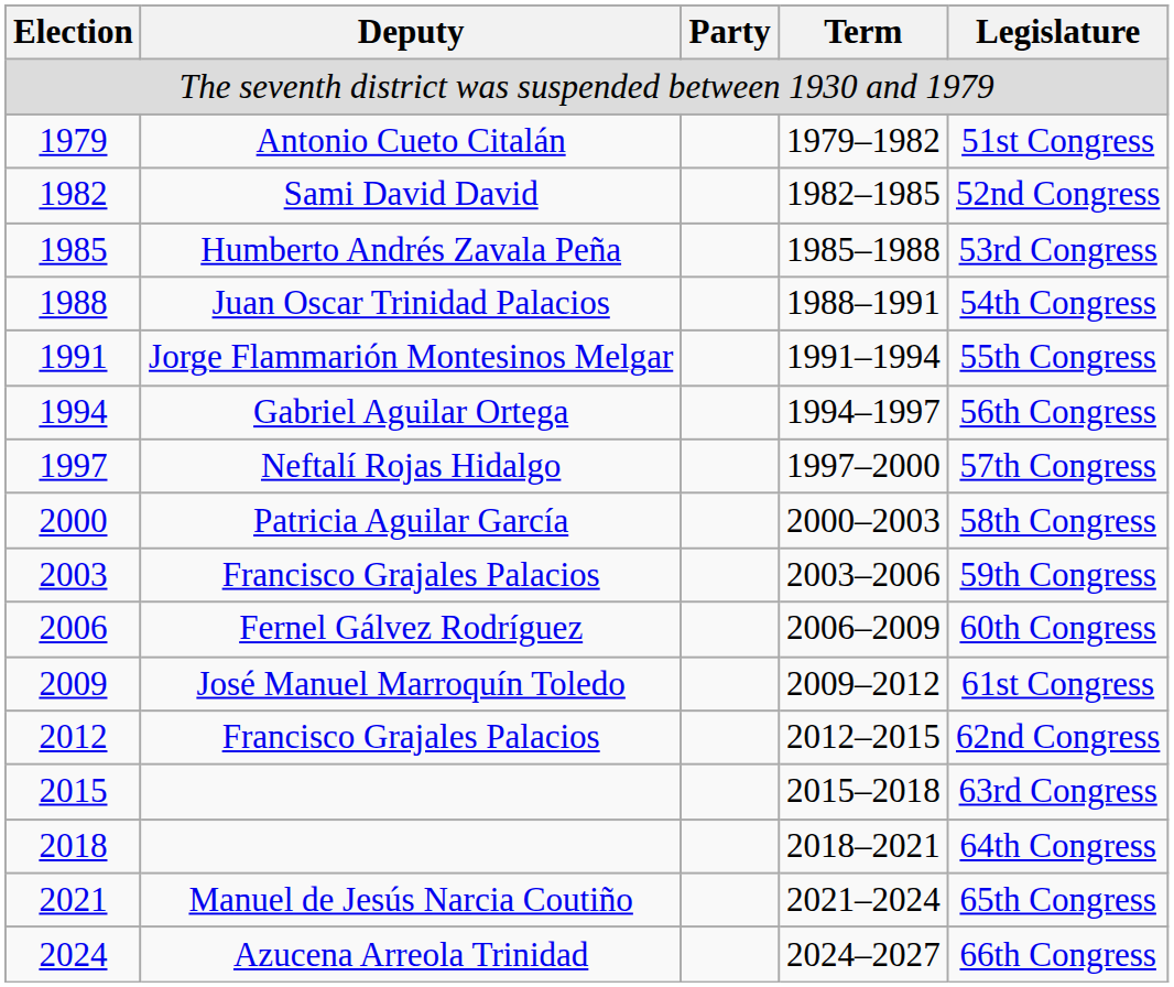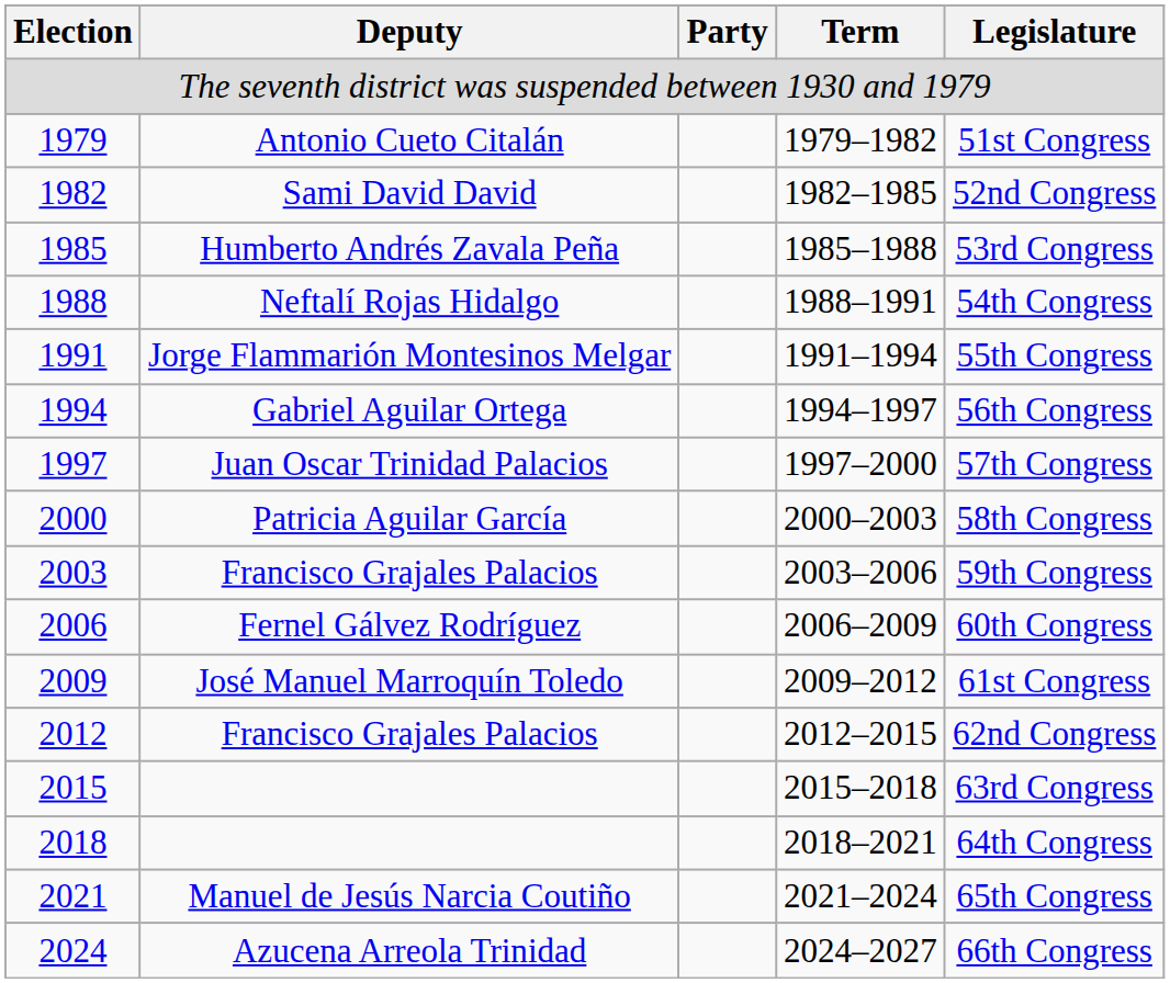1988 | Deputy: Juan Oscar Trinidad Palacios -> Neftalí Rojas Hidalgo
1997 | Deputy: Neftalí Rojas Hidalgo -> Juan Oscar Trinidad Palacios
